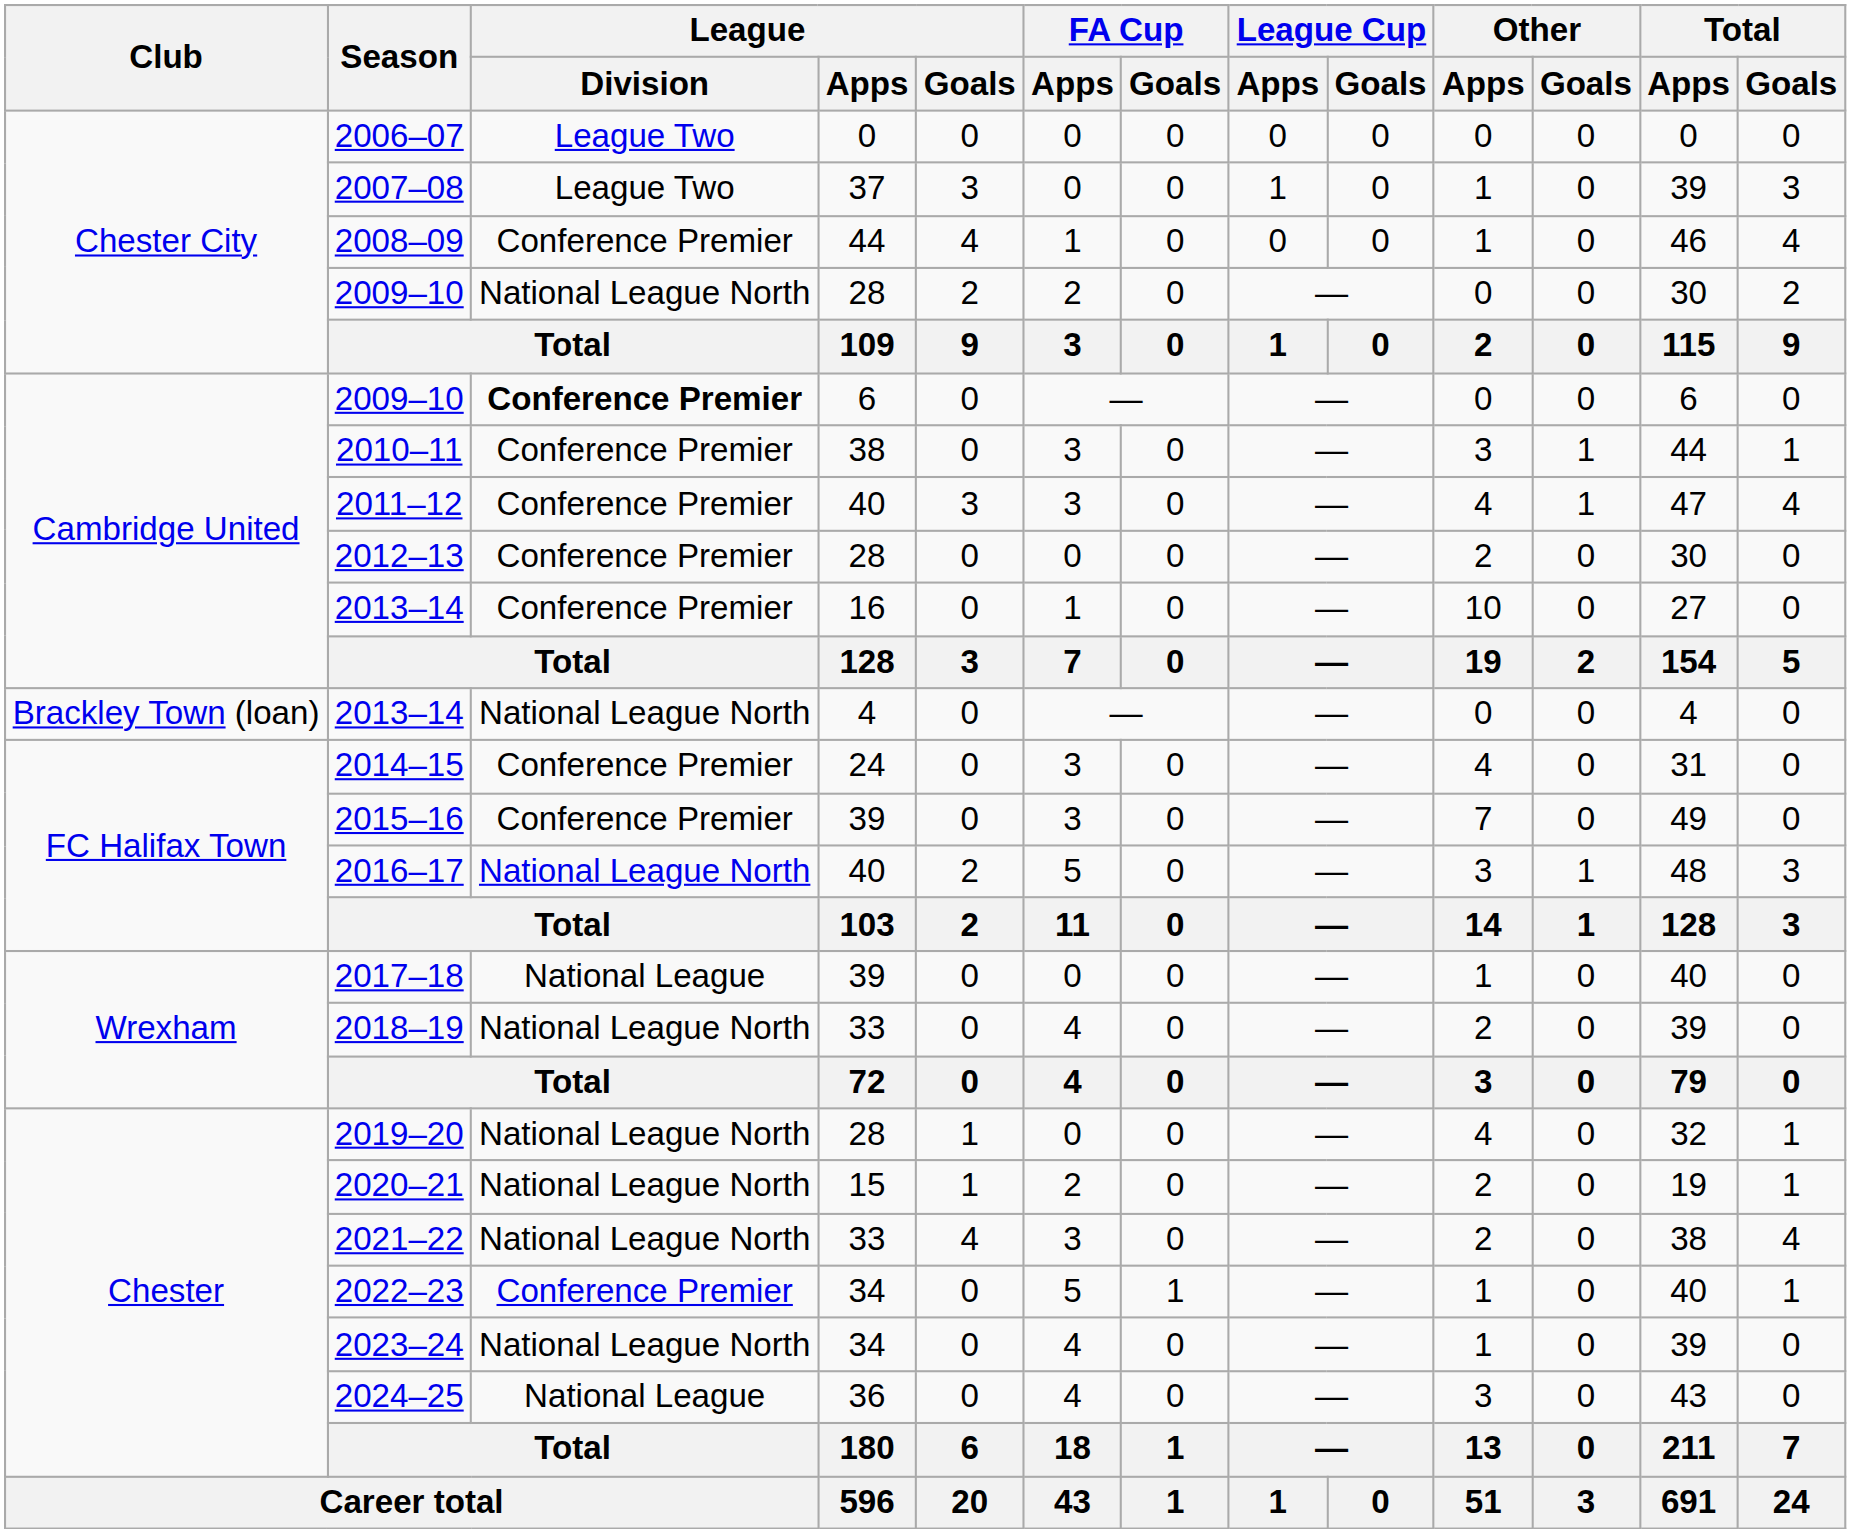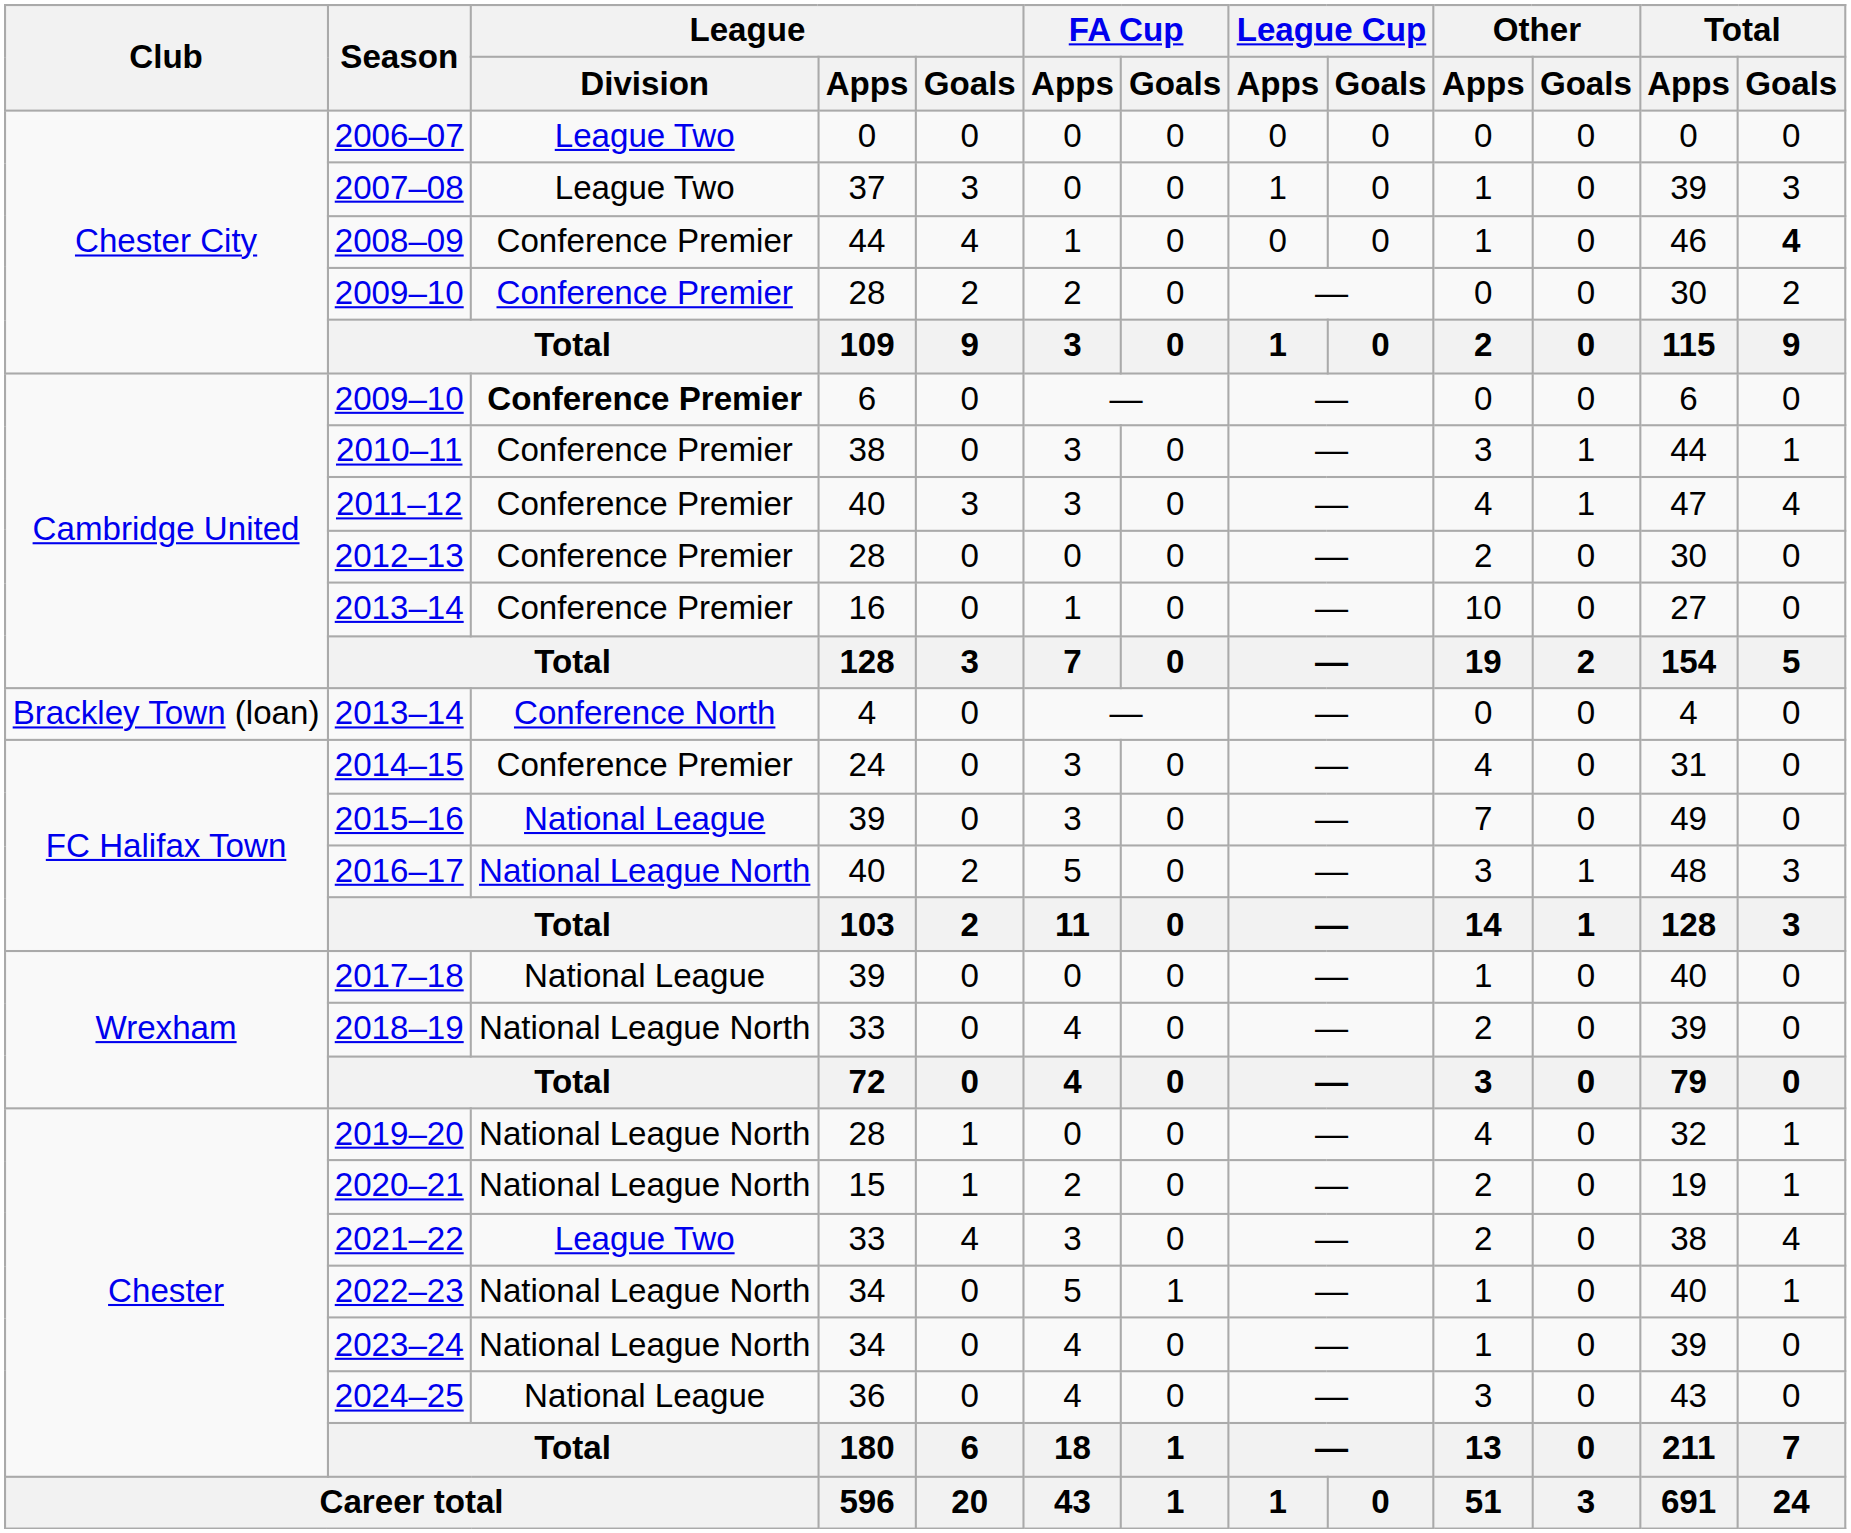2008–09 | Total / Goals: normal -> bold
2009–10 / 28 | League / Division: National League North -> Conference Premier
2013–14 / 4 | League / Division: National League North -> Conference North
2015–16 | League / Division: Conference Premier -> National League
2021–22 | League / Division: National League North -> League Two
2022–23 | League / Division: Conference Premier -> National League North
